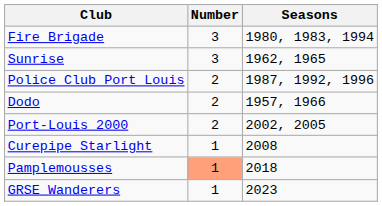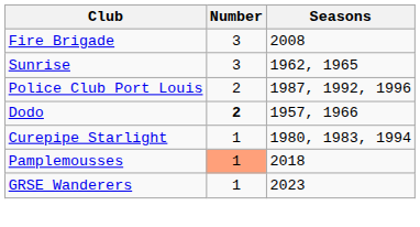Fire Brigade | Seasons: 1980, 1983, 1994 -> 2008
Dodo | Number: normal -> bold
- row: Port-Louis 2000 | 2 | 2002, 2005
Curepipe Starlight | Seasons: 2008 -> 1980, 1983, 1994
